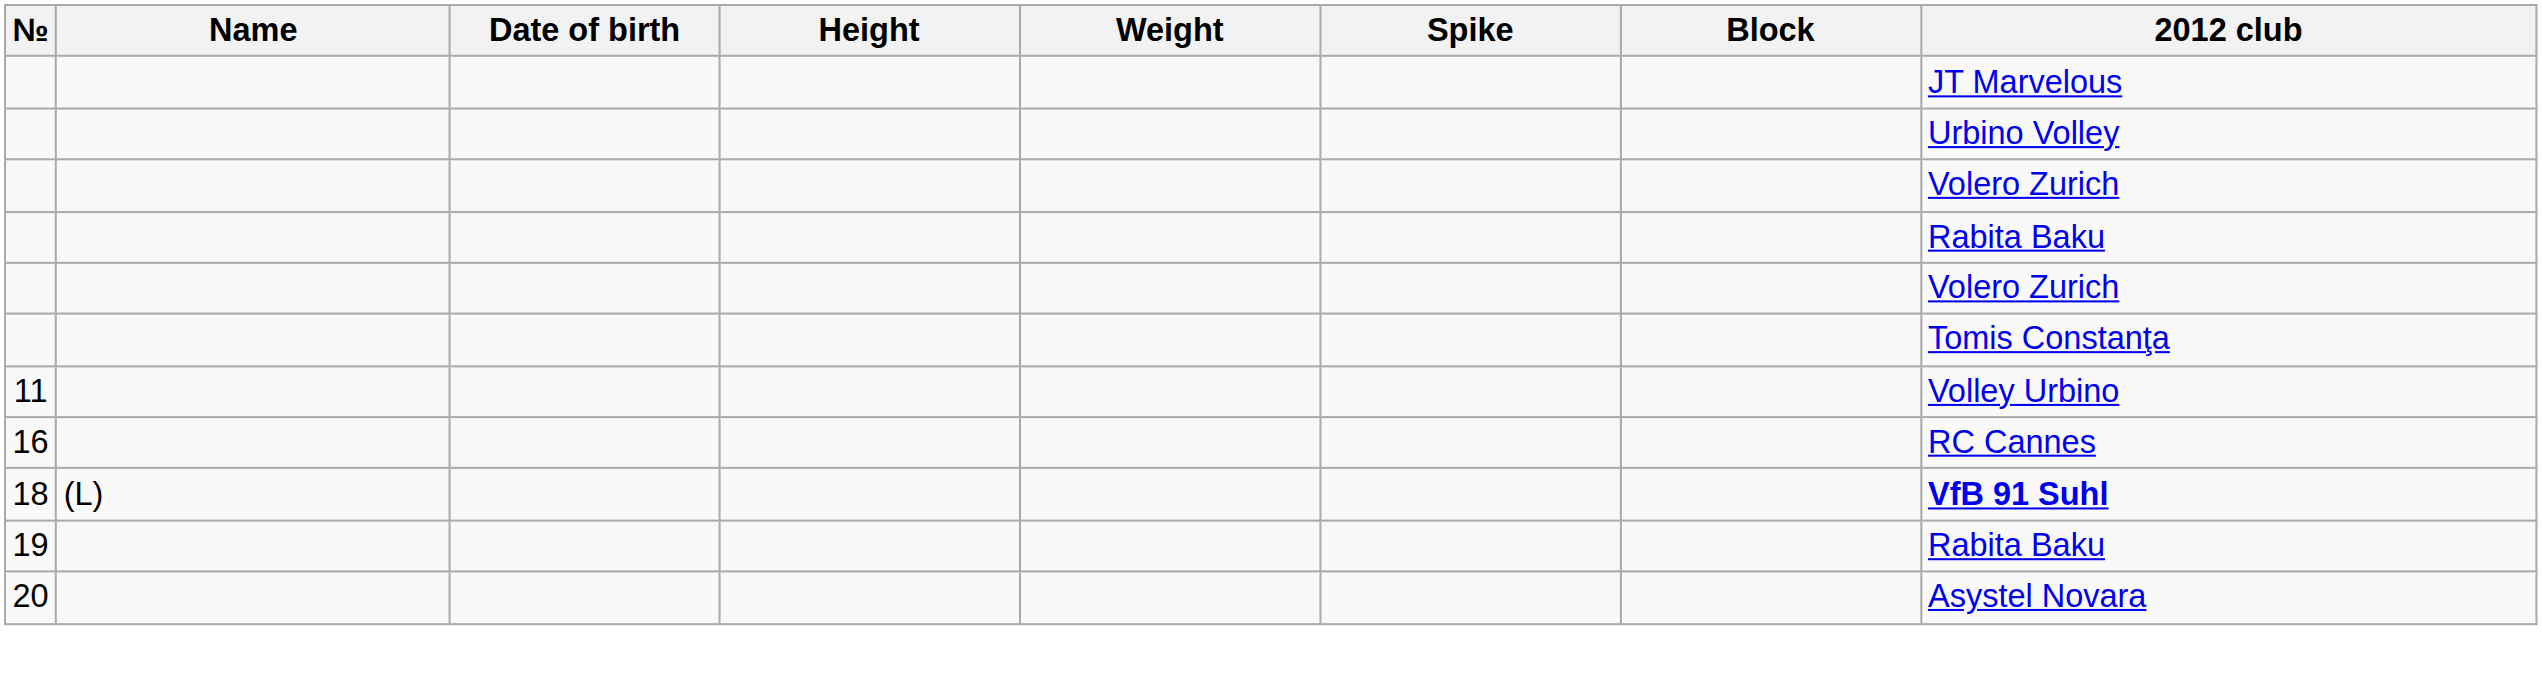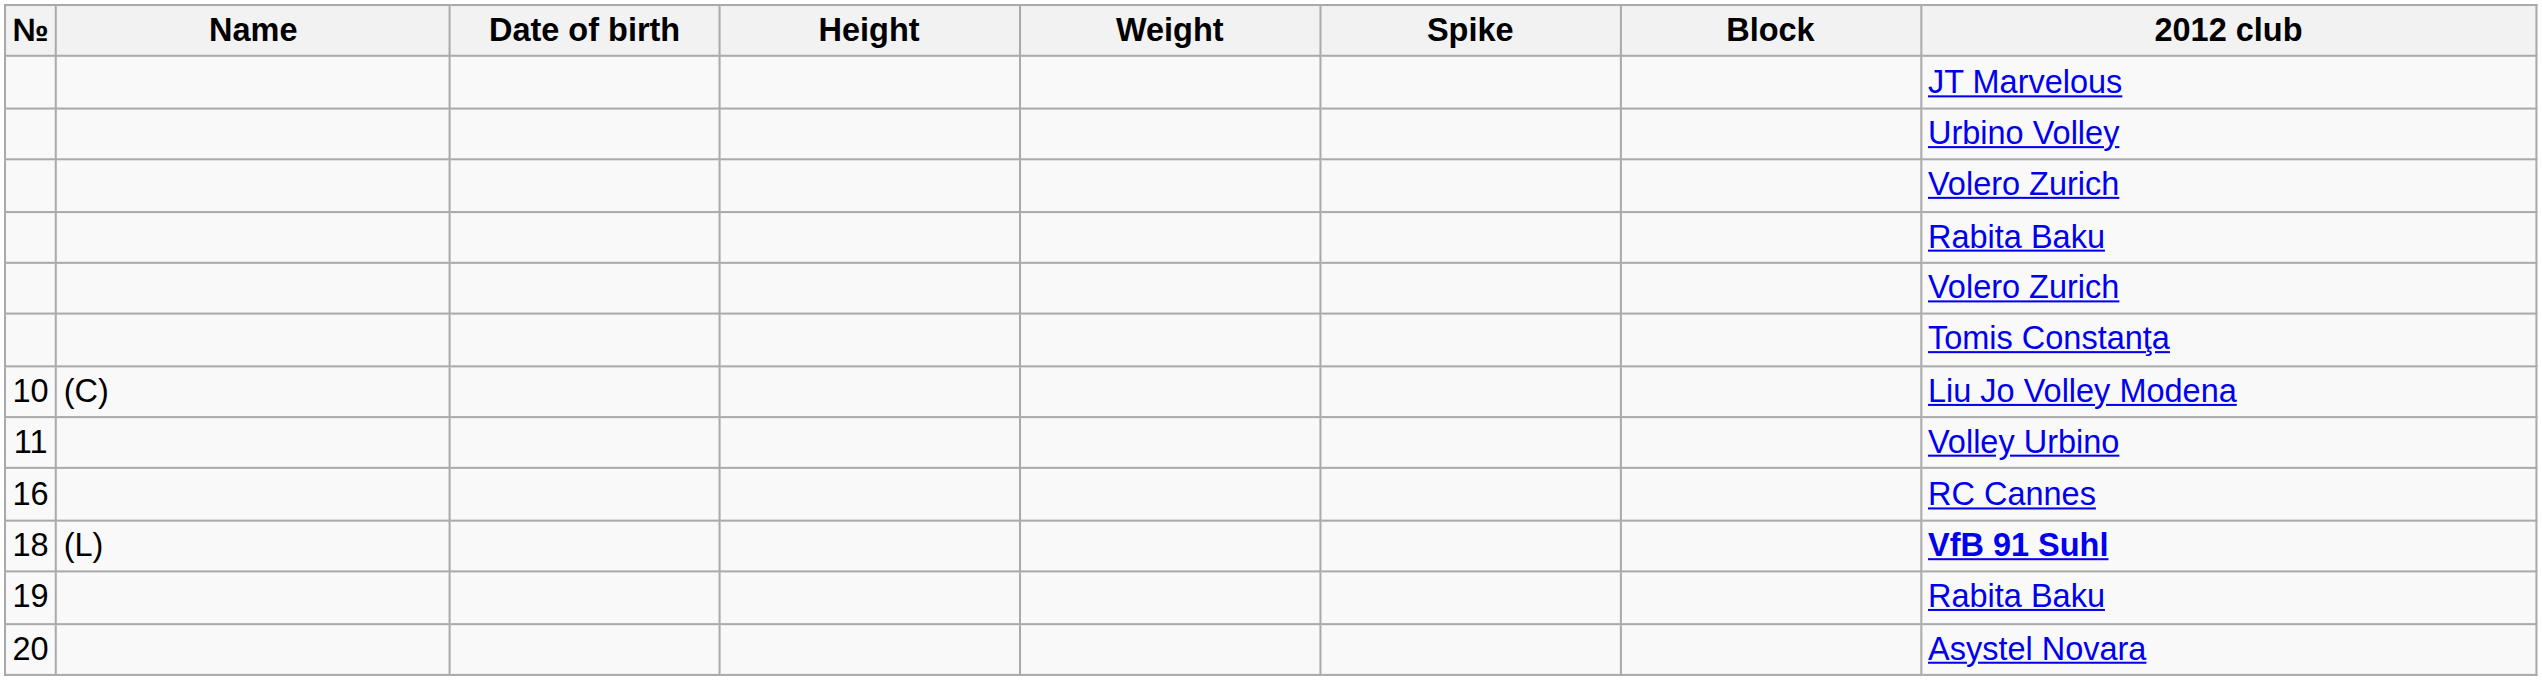+ row: 10 | (C) | Liu Jo Volley Modena
